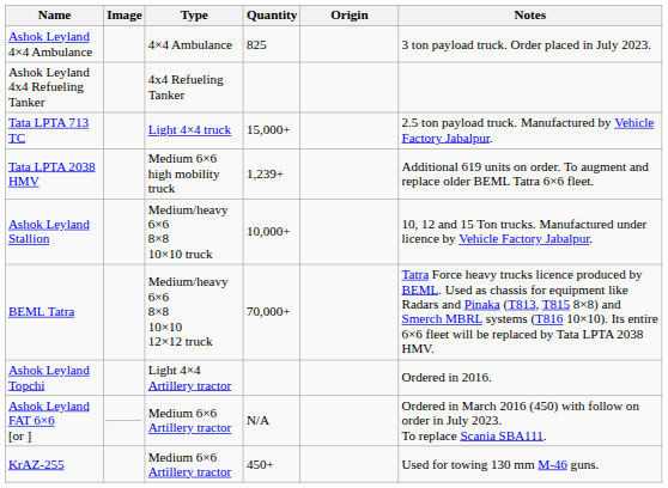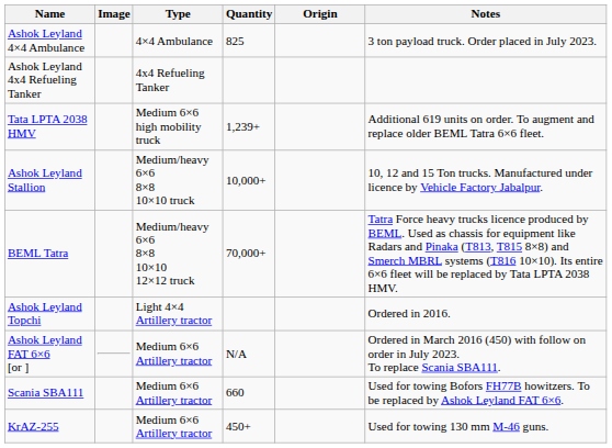- row: Tata LPTA 713 TC | Light 4×4 truck | 15,000+ | 2.5 ton payload truck. Manufactured by Vehicle Factory Jabalpur.
+ row: Scania SBA111 | Medium 6×6 Artillery tractor | 660 | Used for towing Bofors FH77B howitzers. To be replaced by Ashok Leyland FAT 6×6.
